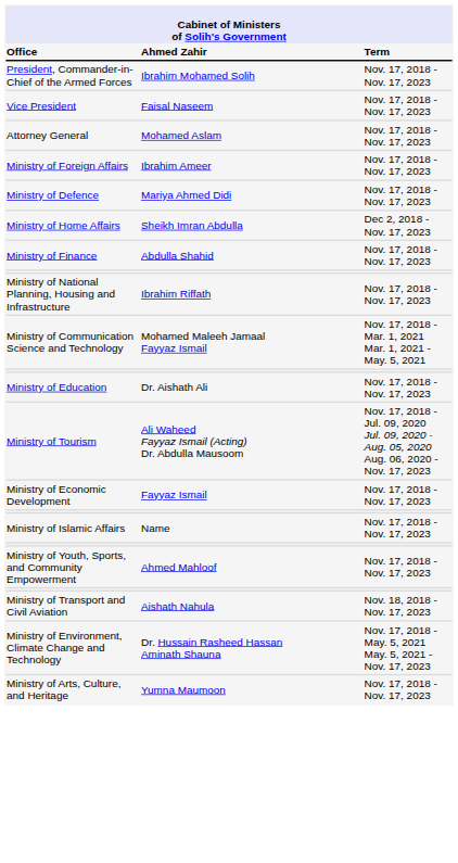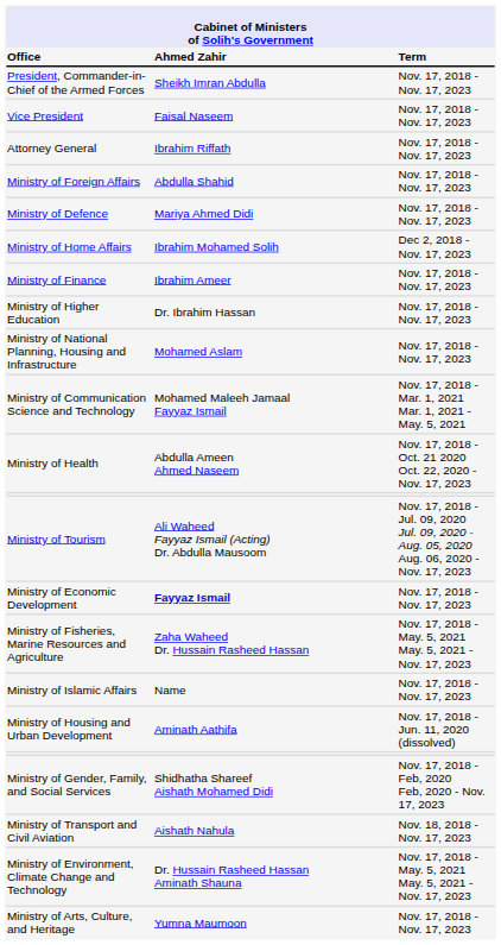President, Commander-in-Chief of the Armed Forces | column 2: Ibrahim Mohamed Solih -> Sheikh Imran Abdulla
Attorney General | column 2: Mohamed Aslam -> Ibrahim Riffath
Ministry of Foreign Affairs | column 2: Ibrahim Ameer -> Abdulla Shahid
Ministry of Home Affairs | column 2: Sheikh Imran Abdulla -> Ibrahim Mohamed Solih
Ministry of Finance | column 2: Abdulla Shahid -> Ibrahim Ameer
+ row: Ministry of Higher Education | Dr. Ibrahim Hassan | Nov. 17, 2018 - Nov. 17, 2023
Ministry of National Planning, Housing and Infrastructure | column 2: Ibrahim Riffath -> Mohamed Aslam
+ row: Ministry of Health | Abdulla Ameen Ahmed Naseem | Nov. 17, 2018 - Oct. 21 2020 Oct. 22, 2020 - Nov. 17, 2023
- row: Ministry of Education | Dr. Aishath Ali | Nov. 17, 2018 - Nov. 17, 2023
Ministry of Economic Development | column 2: normal -> bold
+ row: Ministry of Fisheries, Marine Resources and Agriculture | Zaha Waheed Dr. Hussain Rasheed Hassan | Nov. 17, 2018 - May. 5, 2021 May. 5, 2021 - Nov. 17, 2023
+ row: Ministry of Housing and Urban Development | Aminath Aathifa | Nov. 17, 2018 - Jun. 11, 2020 (dissolved)
- row: Ministry of Youth, Sports, and Community Empowerment | Ahmed Mahloof | Nov. 17, 2018 - Nov. 17, 2023
+ row: Ministry of Gender, Family, and Social Services | Shidhatha Shareef Aishath Mohamed Didi | Nov. 17, 2018 - Feb, 2020 Feb, 2020 - Nov. 17, 2023
